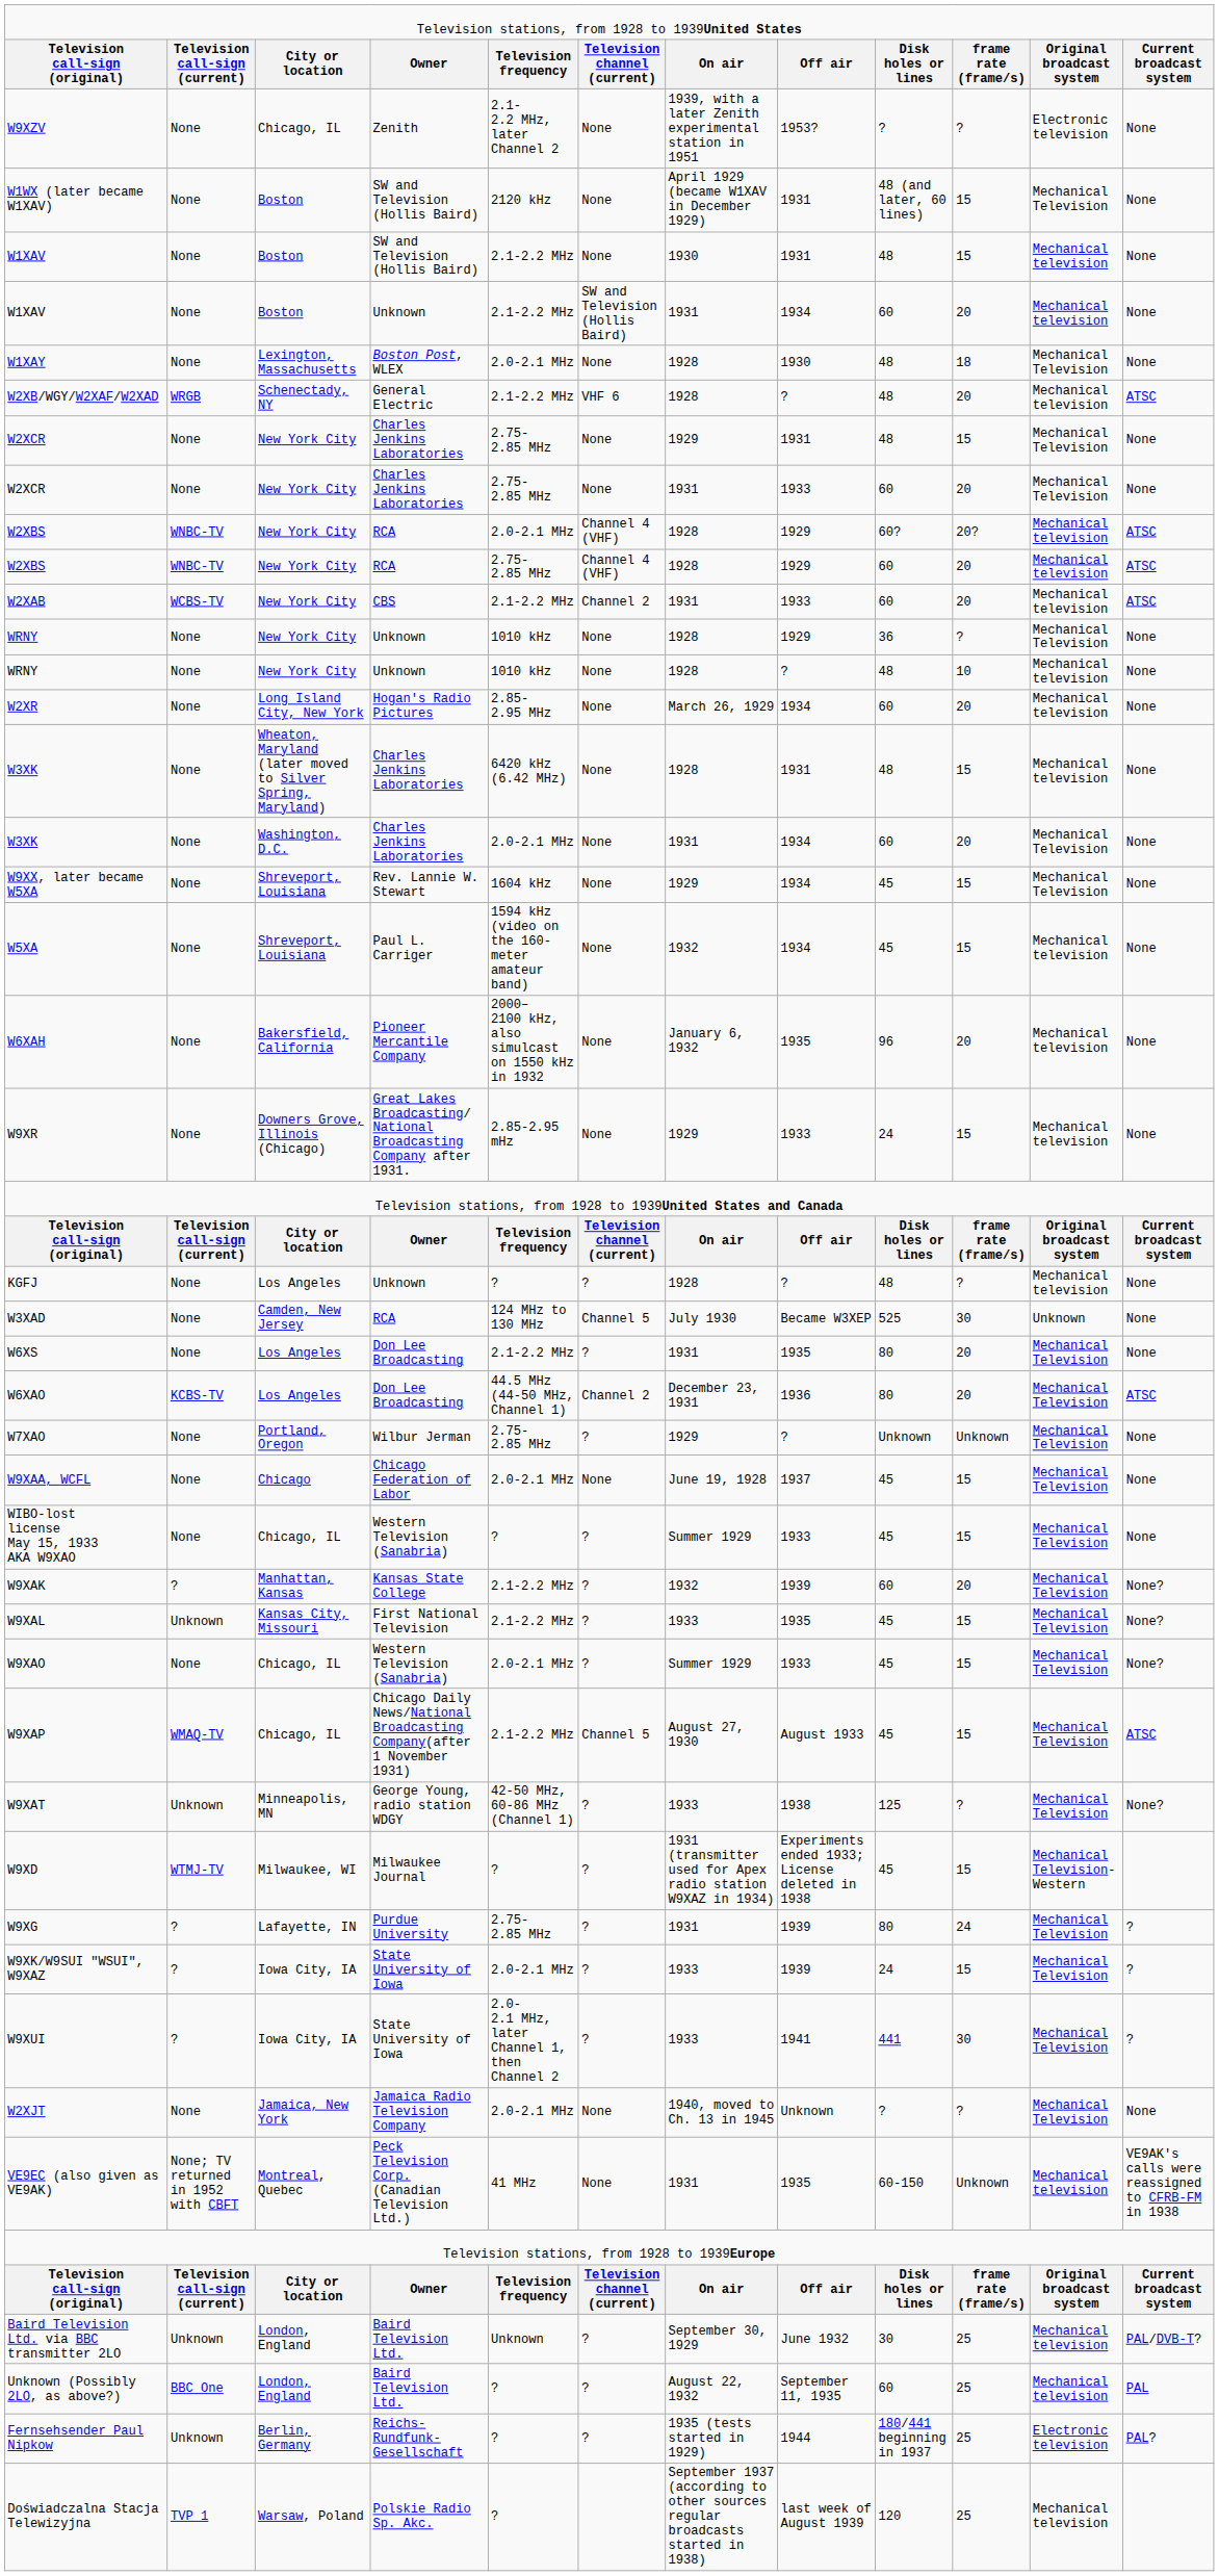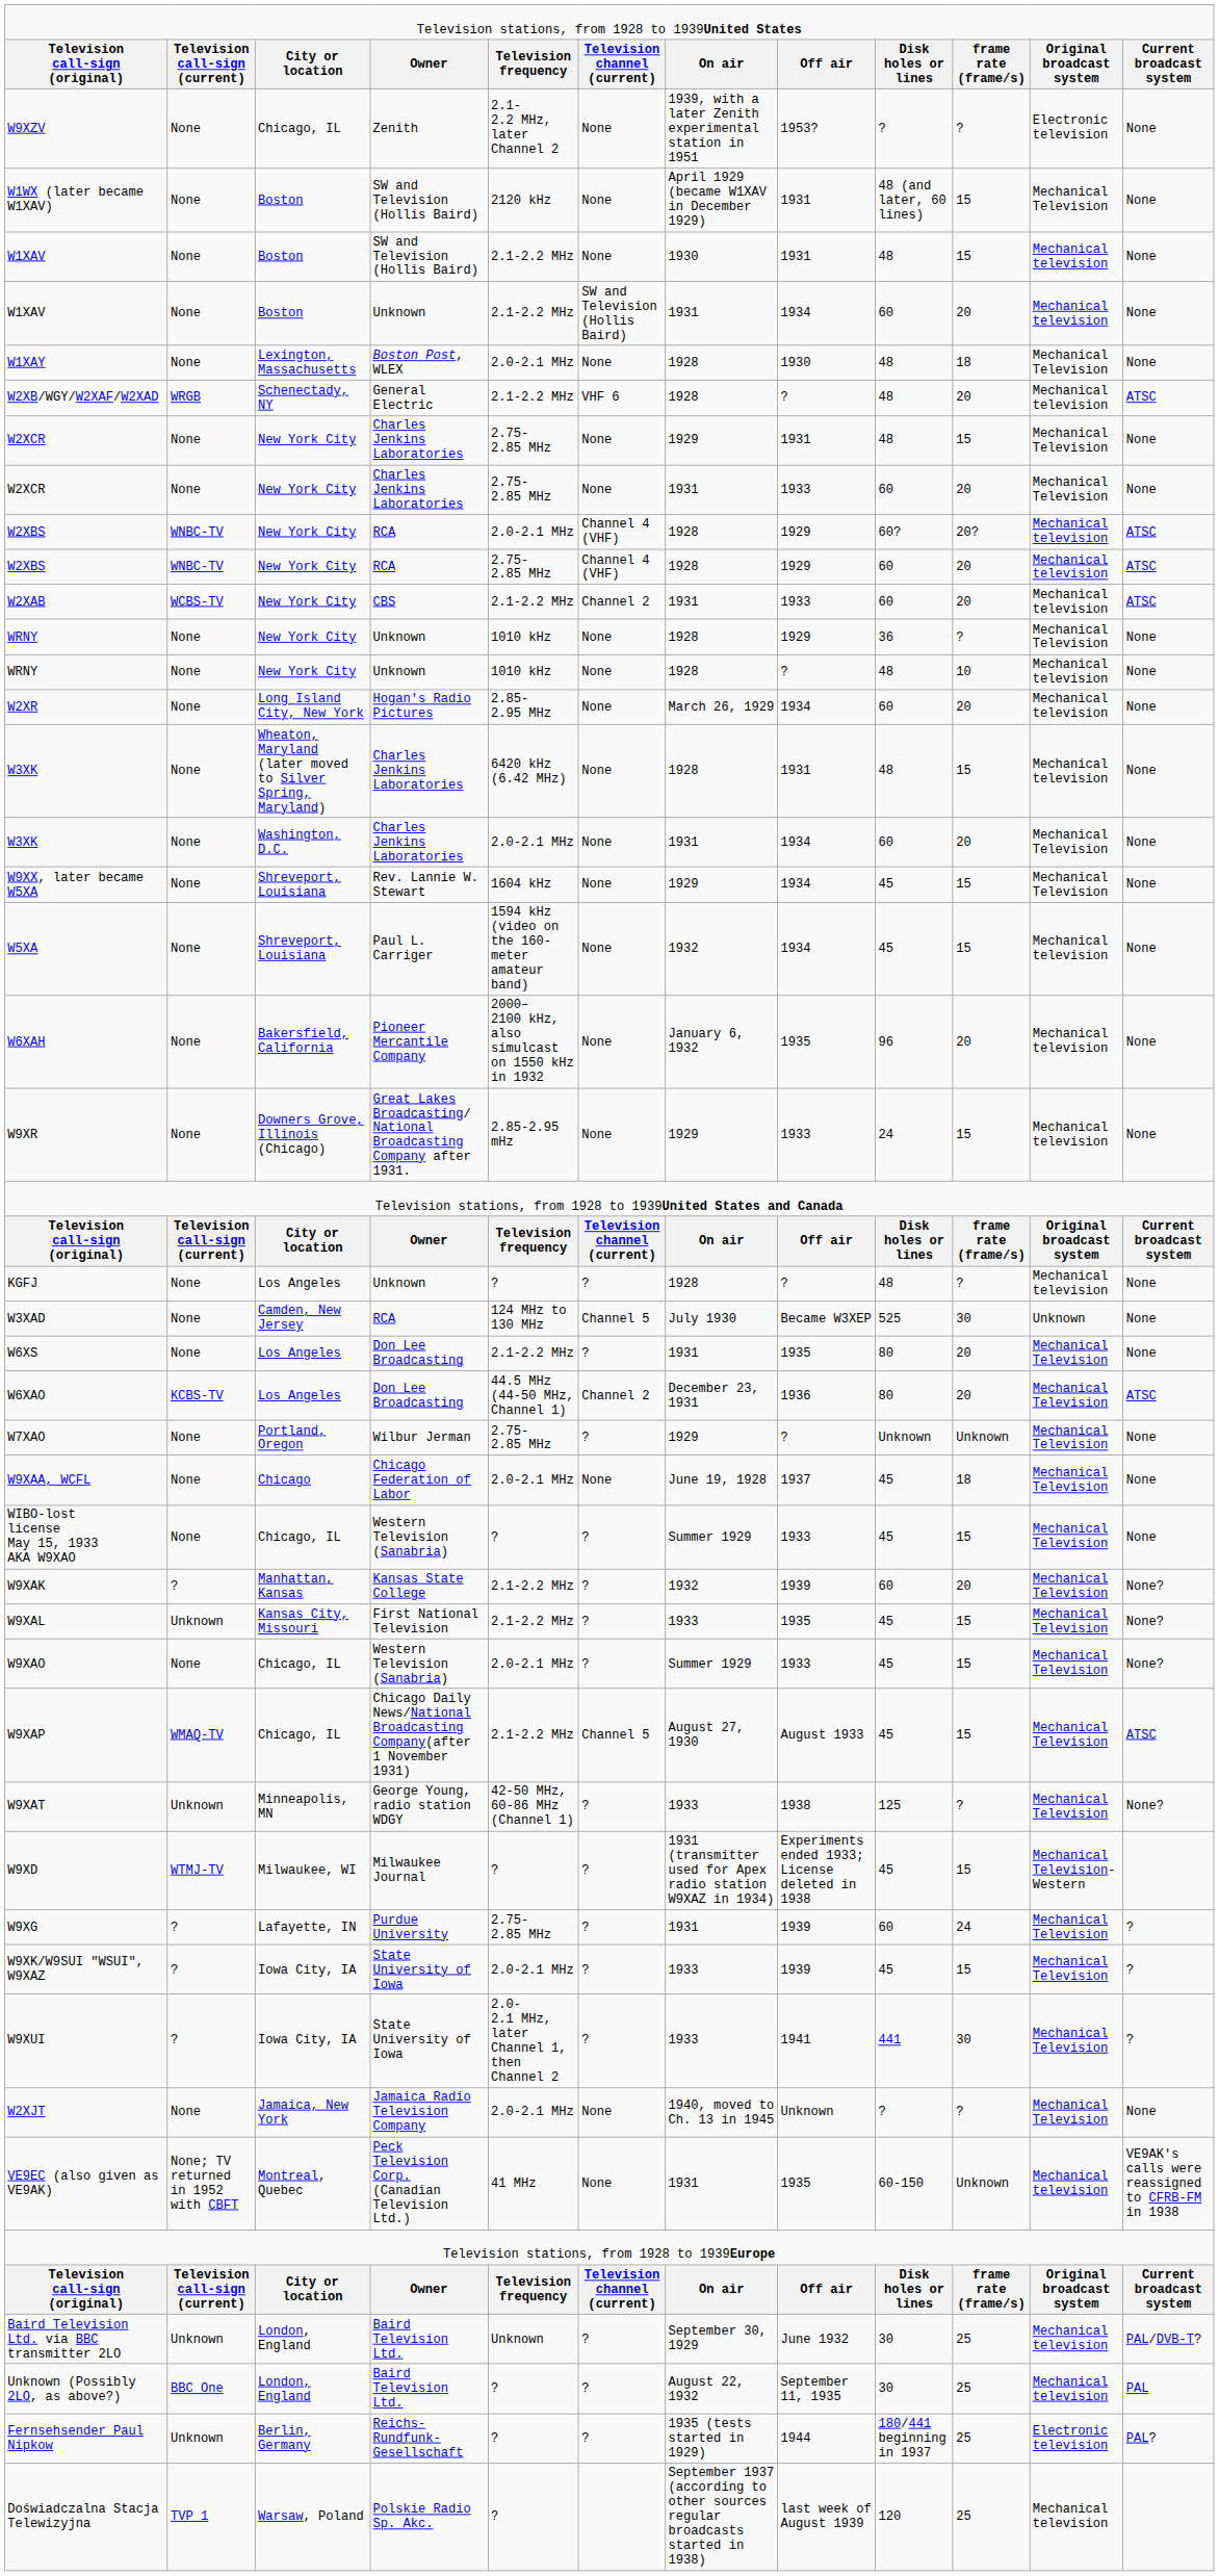W9XAA, WCFL | column 10: 15 -> 18
W9XG | column 9: 80 -> 60
W9XK/W9SUI "WSUI", W9XAZ | column 9: 24 -> 45
Unknown (Possibly 2LO, as above?) | column 9: 60 -> 30
